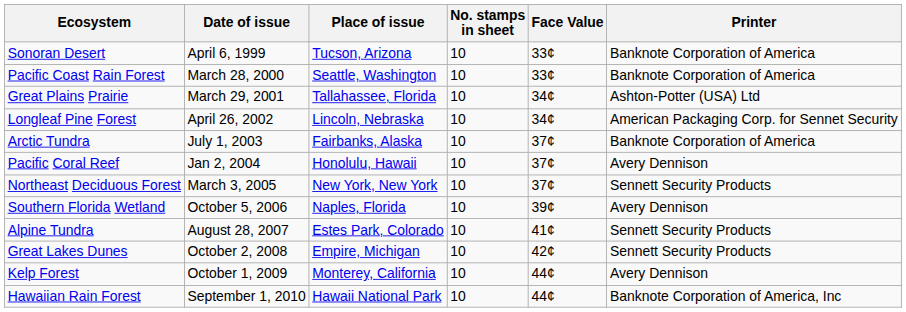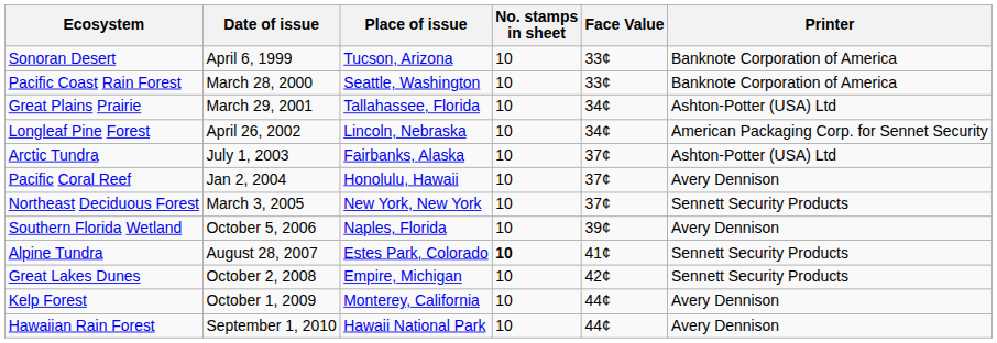Arctic Tundra | Printer: Banknote Corporation of America -> Ashton-Potter (USA) Ltd
Alpine Tundra | No. stamps in sheet: normal -> bold
Hawaiian Rain Forest | Printer: Banknote Corporation of America, Inc -> Avery Dennison
